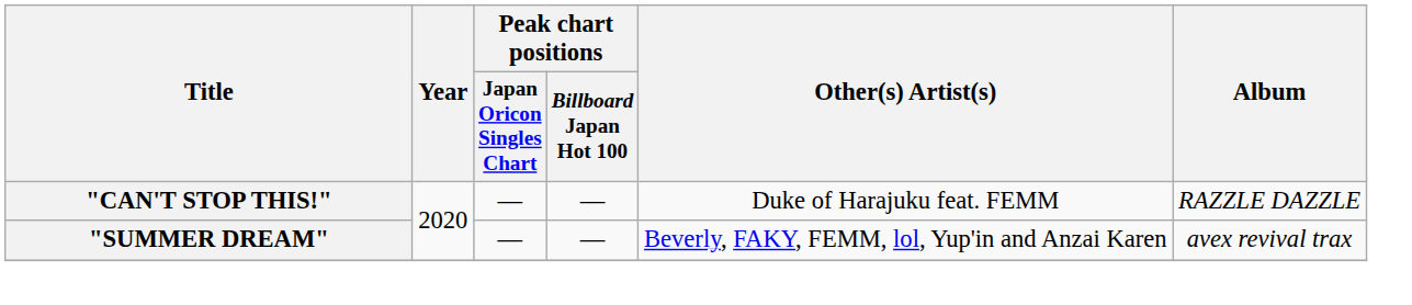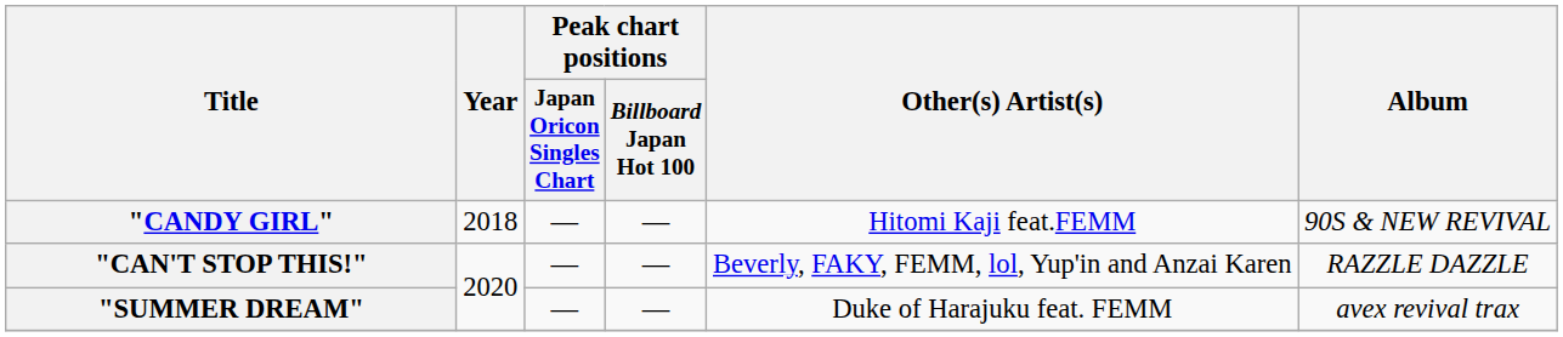+ row: "CANDY GIRL" | 2018 | — | — | Hitomi Kaji feat.FEMM | 90S & NEW REVIVAL
"CAN'T STOP THIS!" | Other(s) Artist(s): Duke of Harajuku feat. FEMM -> Beverly, FAKY, FEMM, lol, Yup'in and Anzai Karen
"SUMMER DREAM" | Other(s) Artist(s): Beverly, FAKY, FEMM, lol, Yup'in and Anzai Karen -> Duke of Harajuku feat. FEMM
